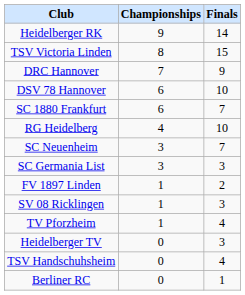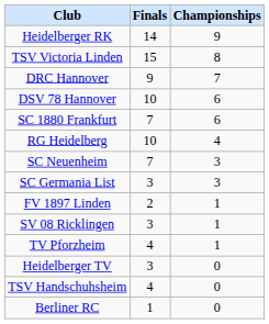columns swapped: Championships <-> Finals
